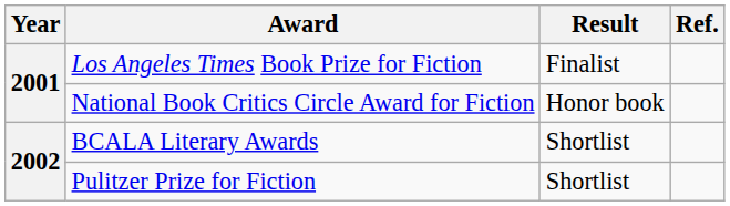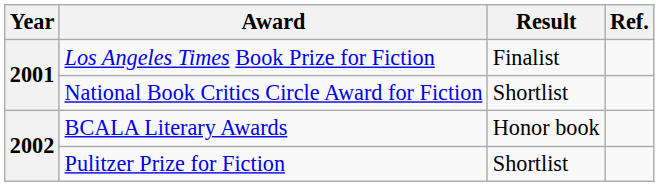National Book Critics Circle Award for Fiction | Result: Honor book -> Shortlist
BCALA Literary Awards | Result: Shortlist -> Honor book
